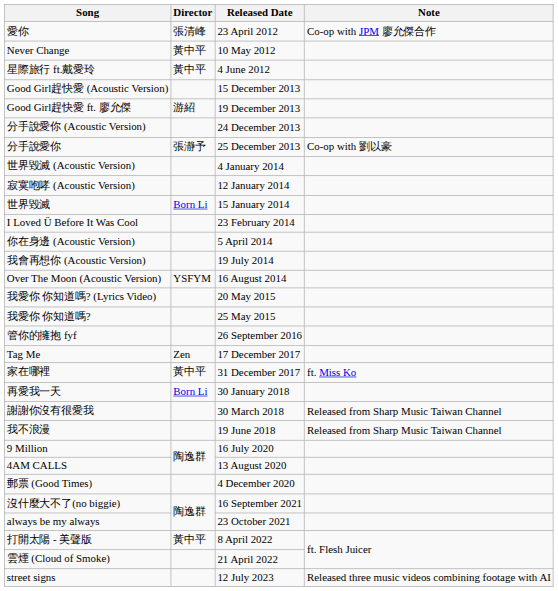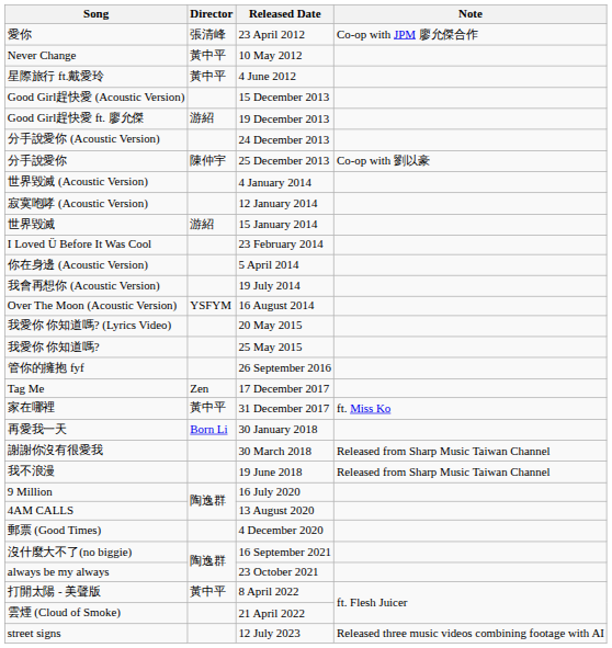分手說愛你 | Director: 張瀞予 -> 陳仲宇
世界毀滅 | Director: Born Li -> 游紹
